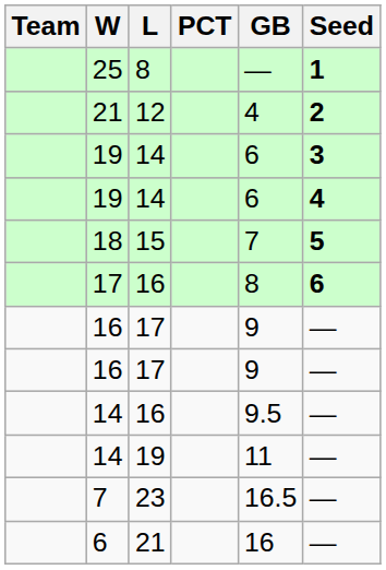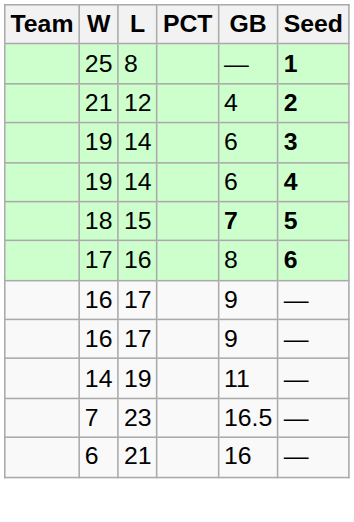18 | GB: normal -> bold
- row: 14 | 16 | 9.5 | —
